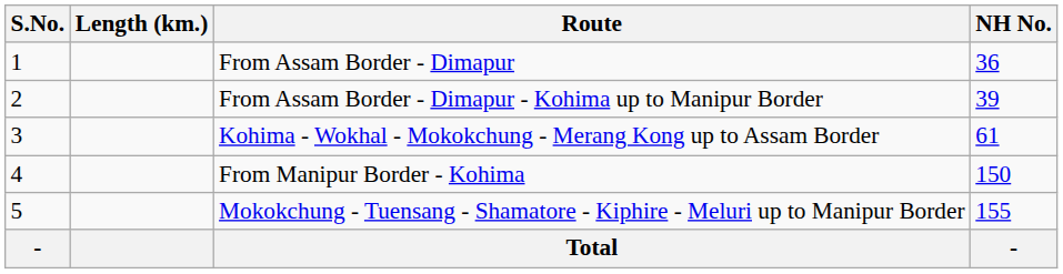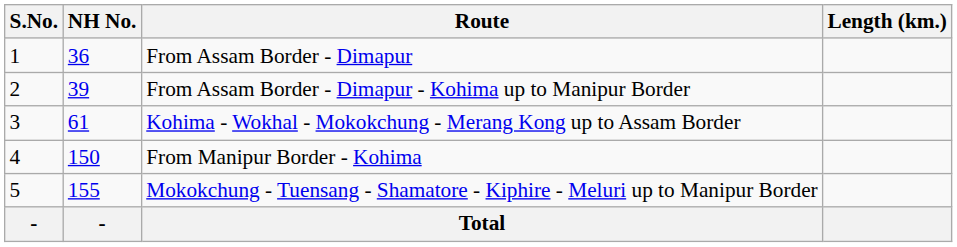columns swapped: NH No. <-> Length (km.)
